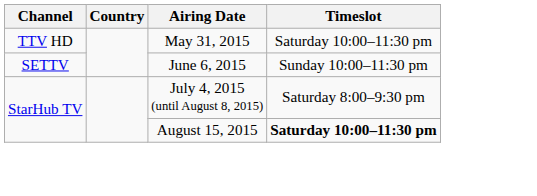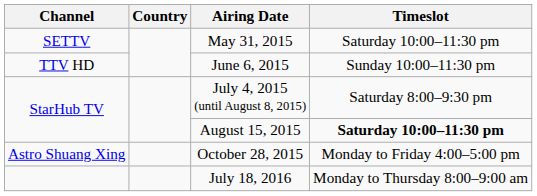May 31, 2015 | Channel: TTV HD -> SETTV
June 6, 2015 | Channel: SETTV -> TTV HD
+ row: Astro Shuang Xing | October 28, 2015 | Monday to Friday 4:00–5:00 pm
+ row: July 18, 2016 | Monday to Thursday 8:00–9:00 am
